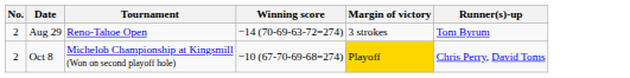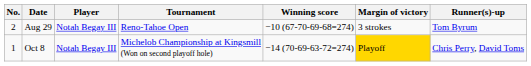+ column: Player | Notah Begay III | Notah Begay III
Aug 29 | Winning score: −14 (70-69-63-72=274) -> −10 (67-70-69-68=274)
Oct 8 | No.: 2 -> 1
Oct 8 | Winning score: −10 (67-70-69-68=274) -> −14 (70-69-63-72=274)
